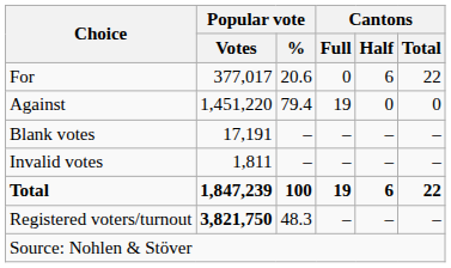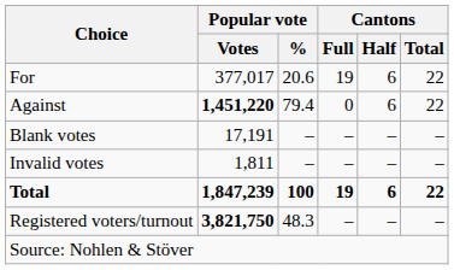For | Cantons / Full: 0 -> 19
Against | Popular vote / Votes: normal -> bold
Against | Cantons / Full: 19 -> 0
Against | Cantons / Half: 0 -> 6
Against | Cantons / Total: 0 -> 22
